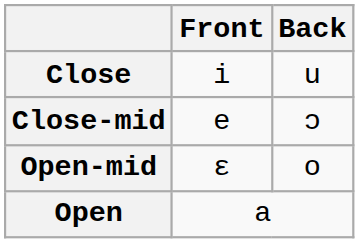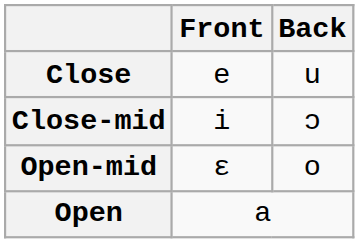Close | Front: i -> e
Close-mid | Front: e -> i
